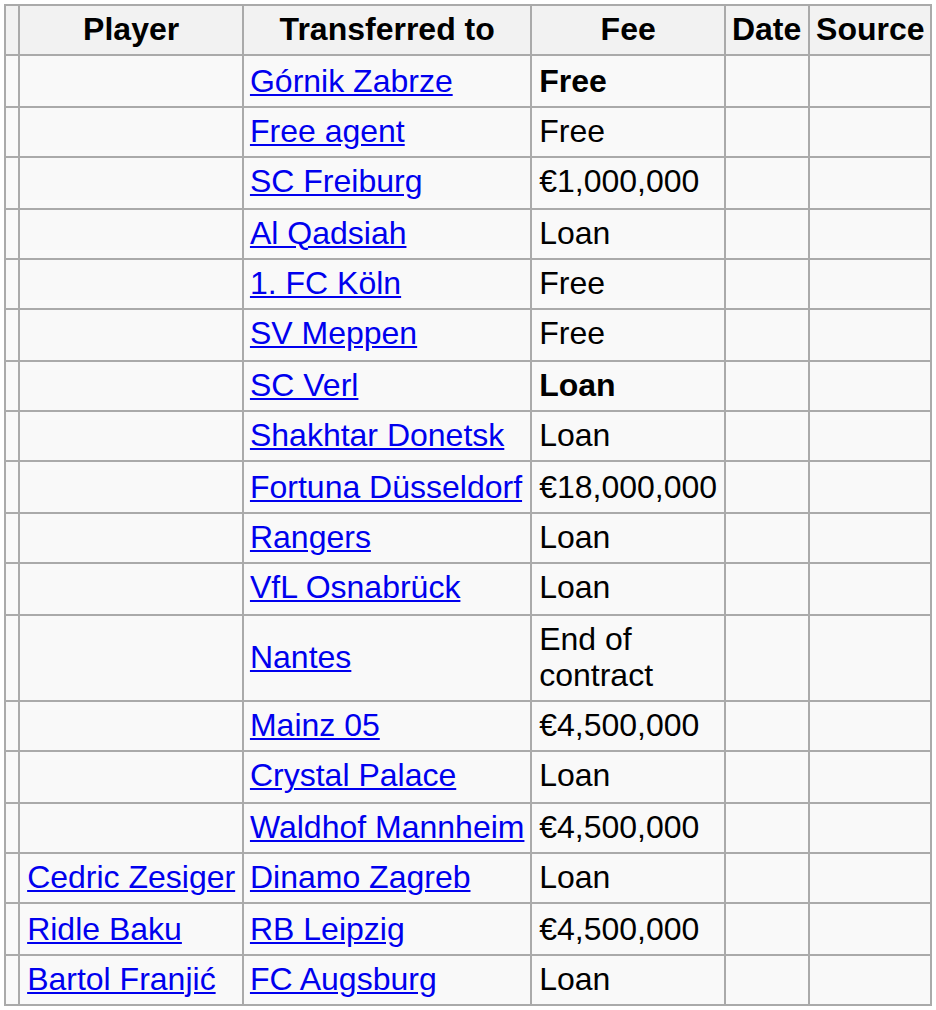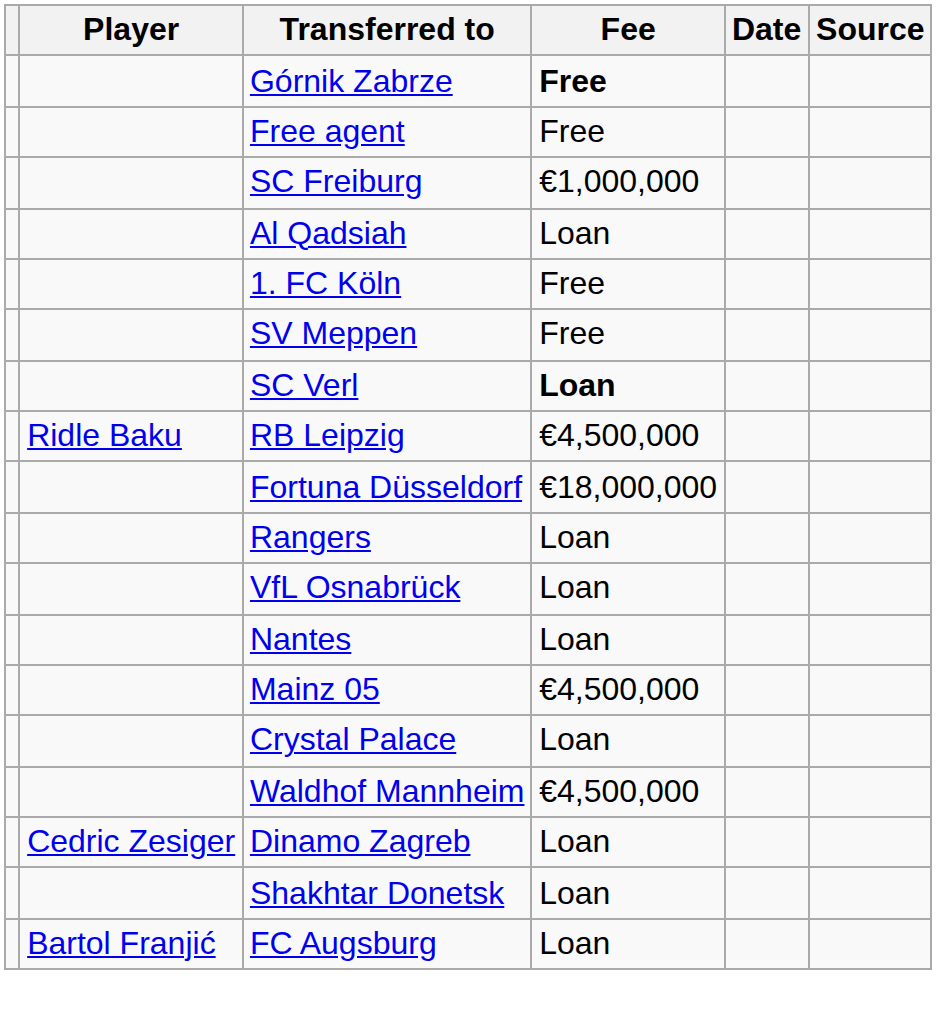rows swapped: Shakhtar Donetsk <-> RB Leipzig
Nantes | Fee: End of contract -> Loan
